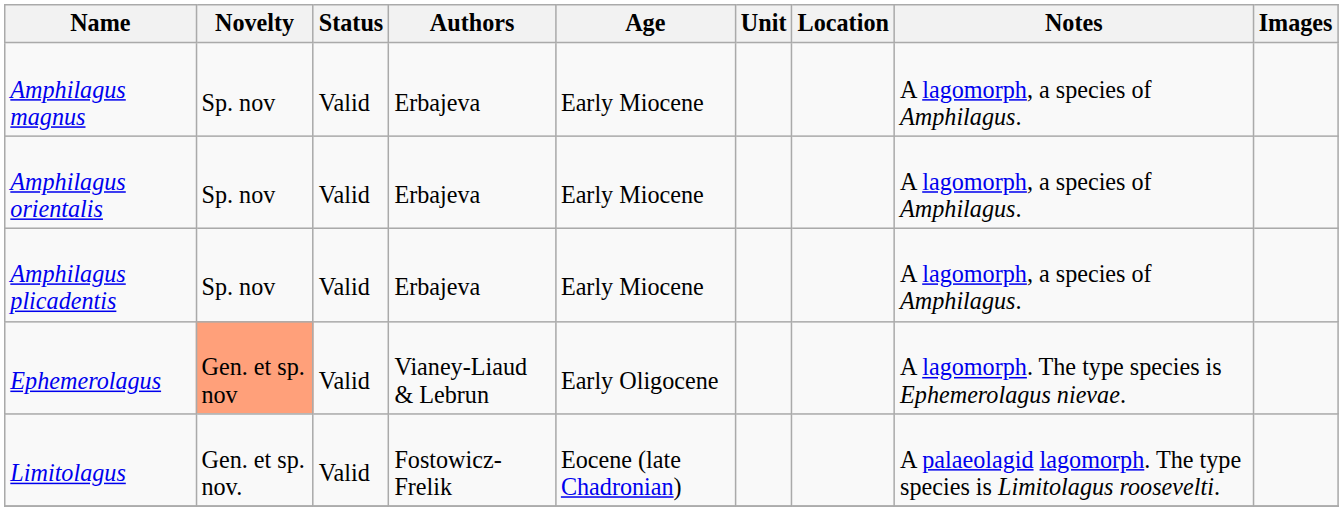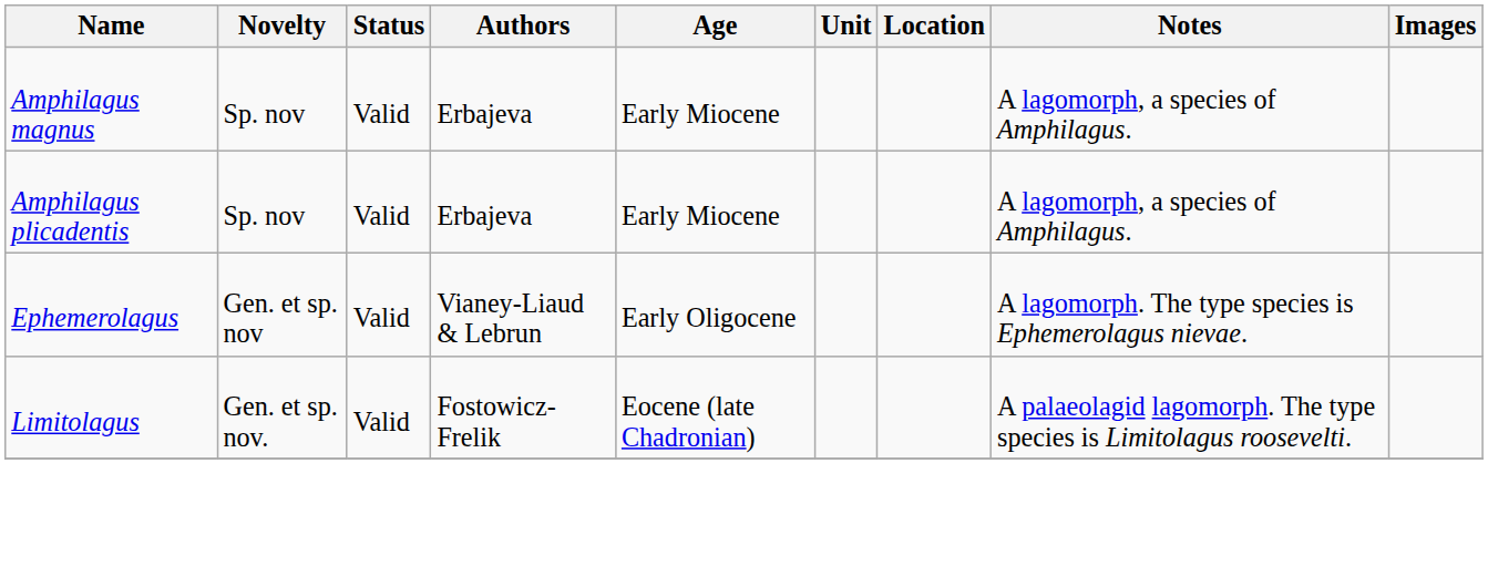- row: Amphilagus orientalis | Sp. nov | Valid | Erbajeva | Early Miocene | A lagomorph, a species of Amphilagus.
Ephemerolagus | Novelty: lightsalmon background -> no background
